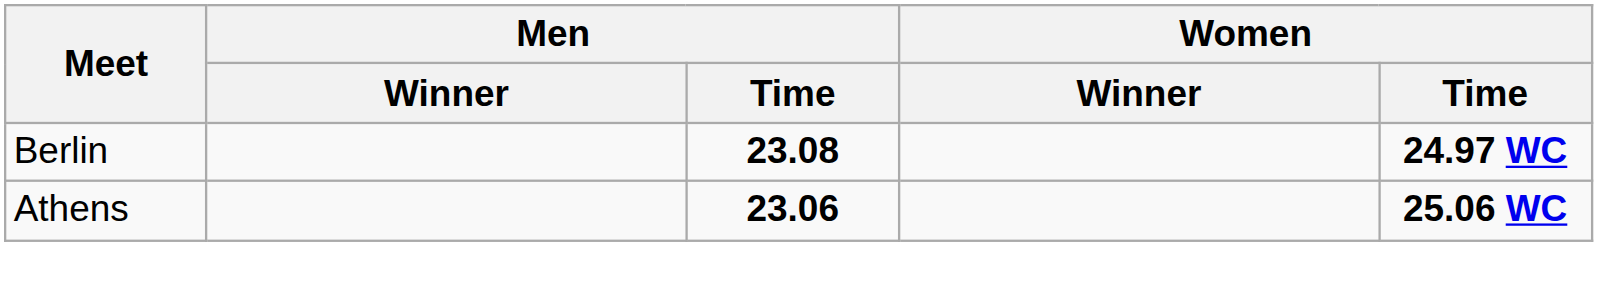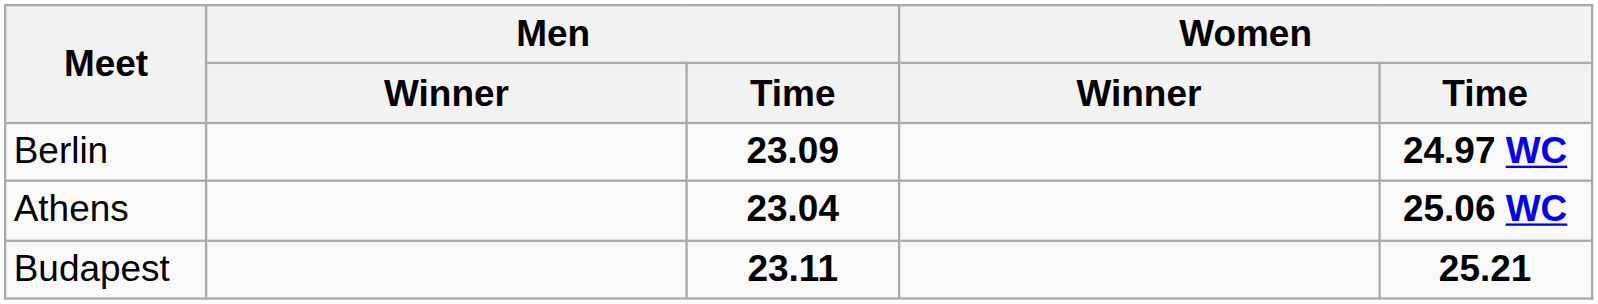Berlin | Men / Time: 23.08 -> 23.09
Athens | Men / Time: 23.06 -> 23.04
+ row: Budapest | 23.11 | 25.21
